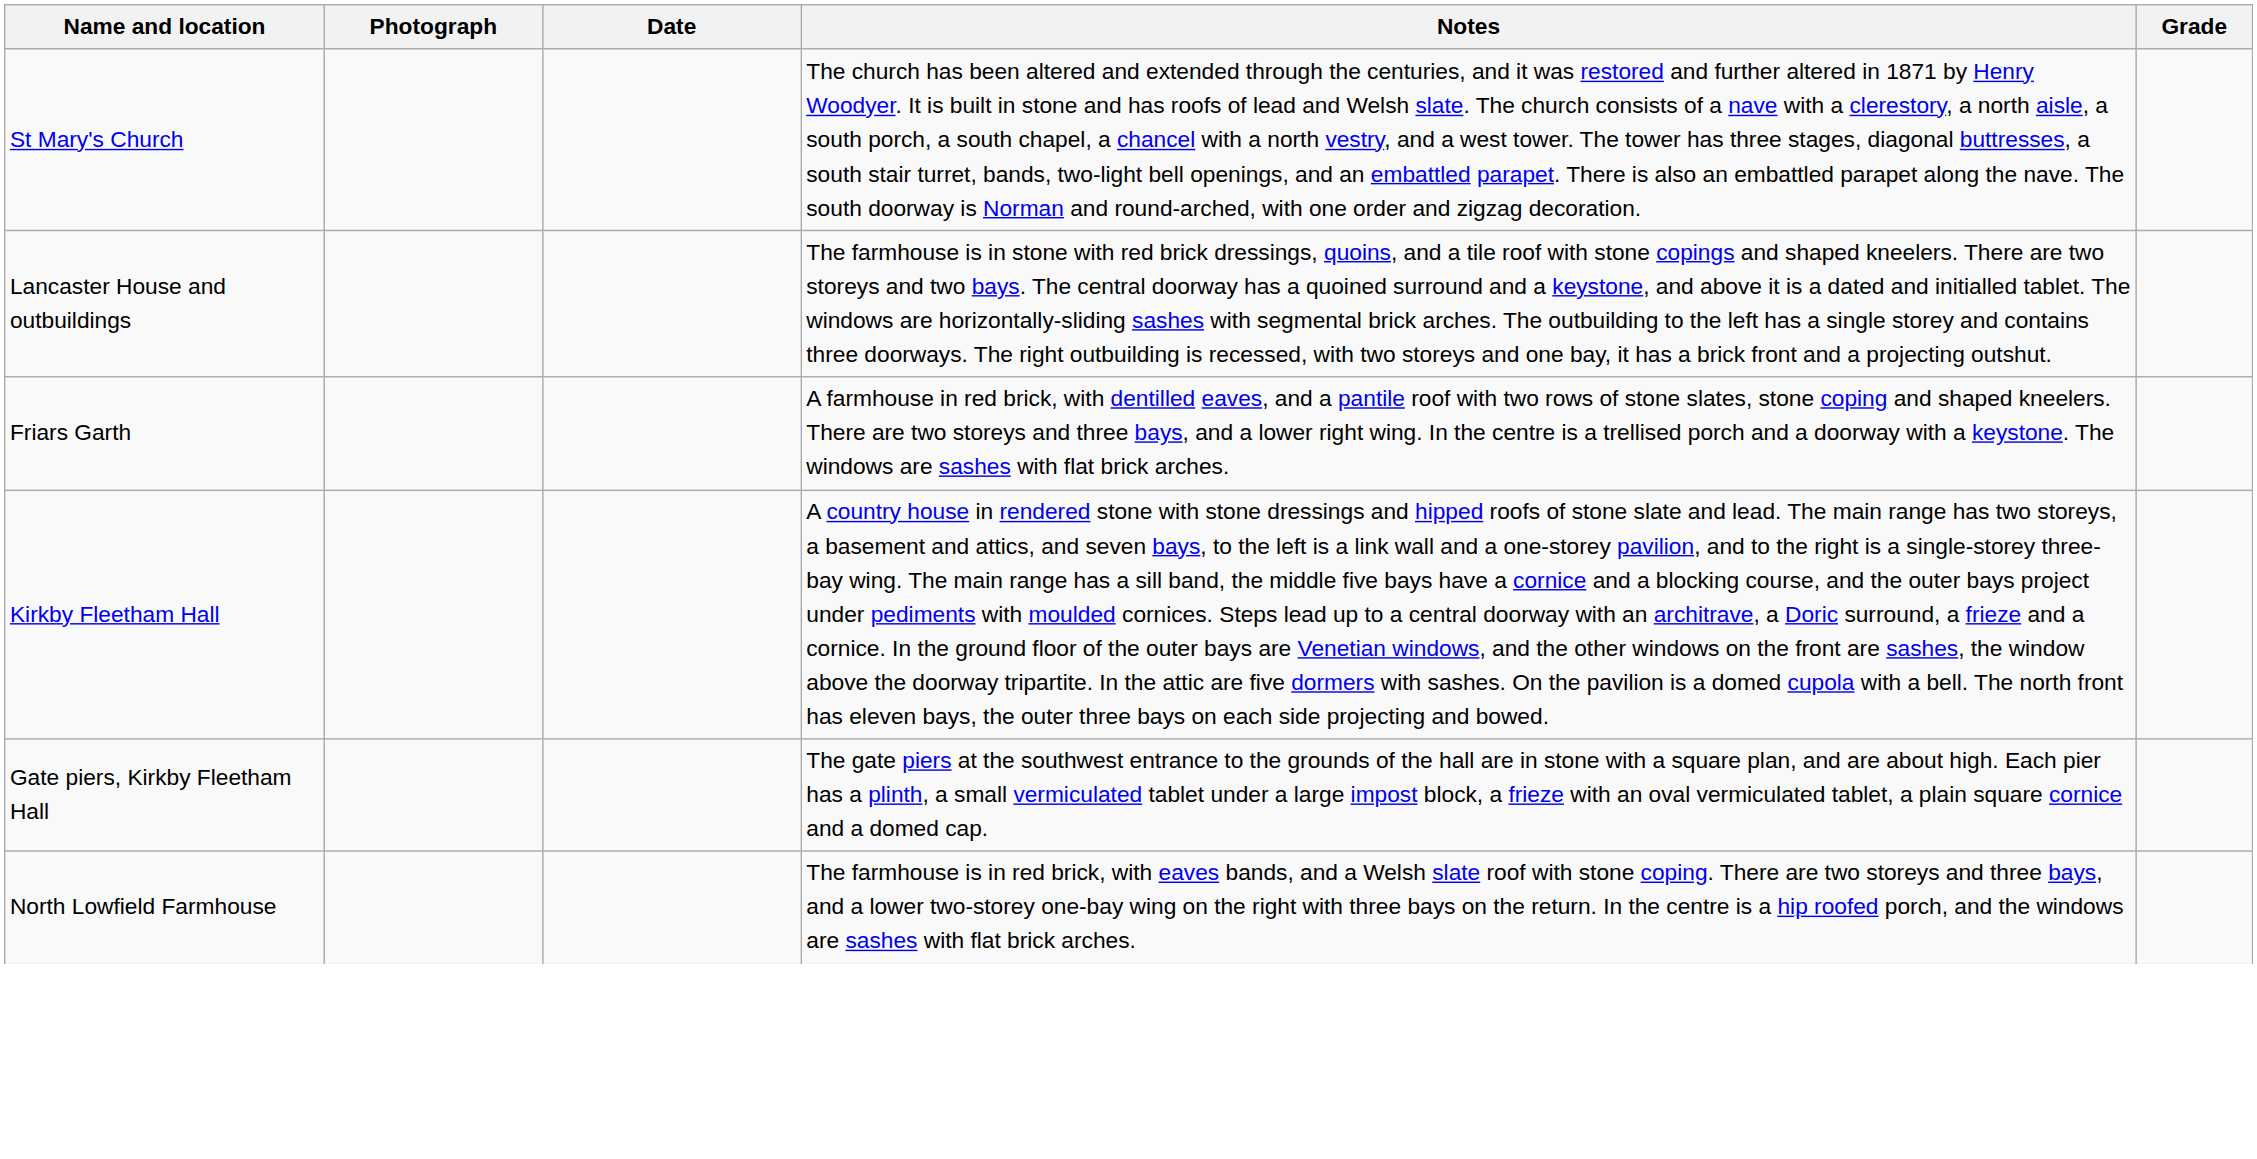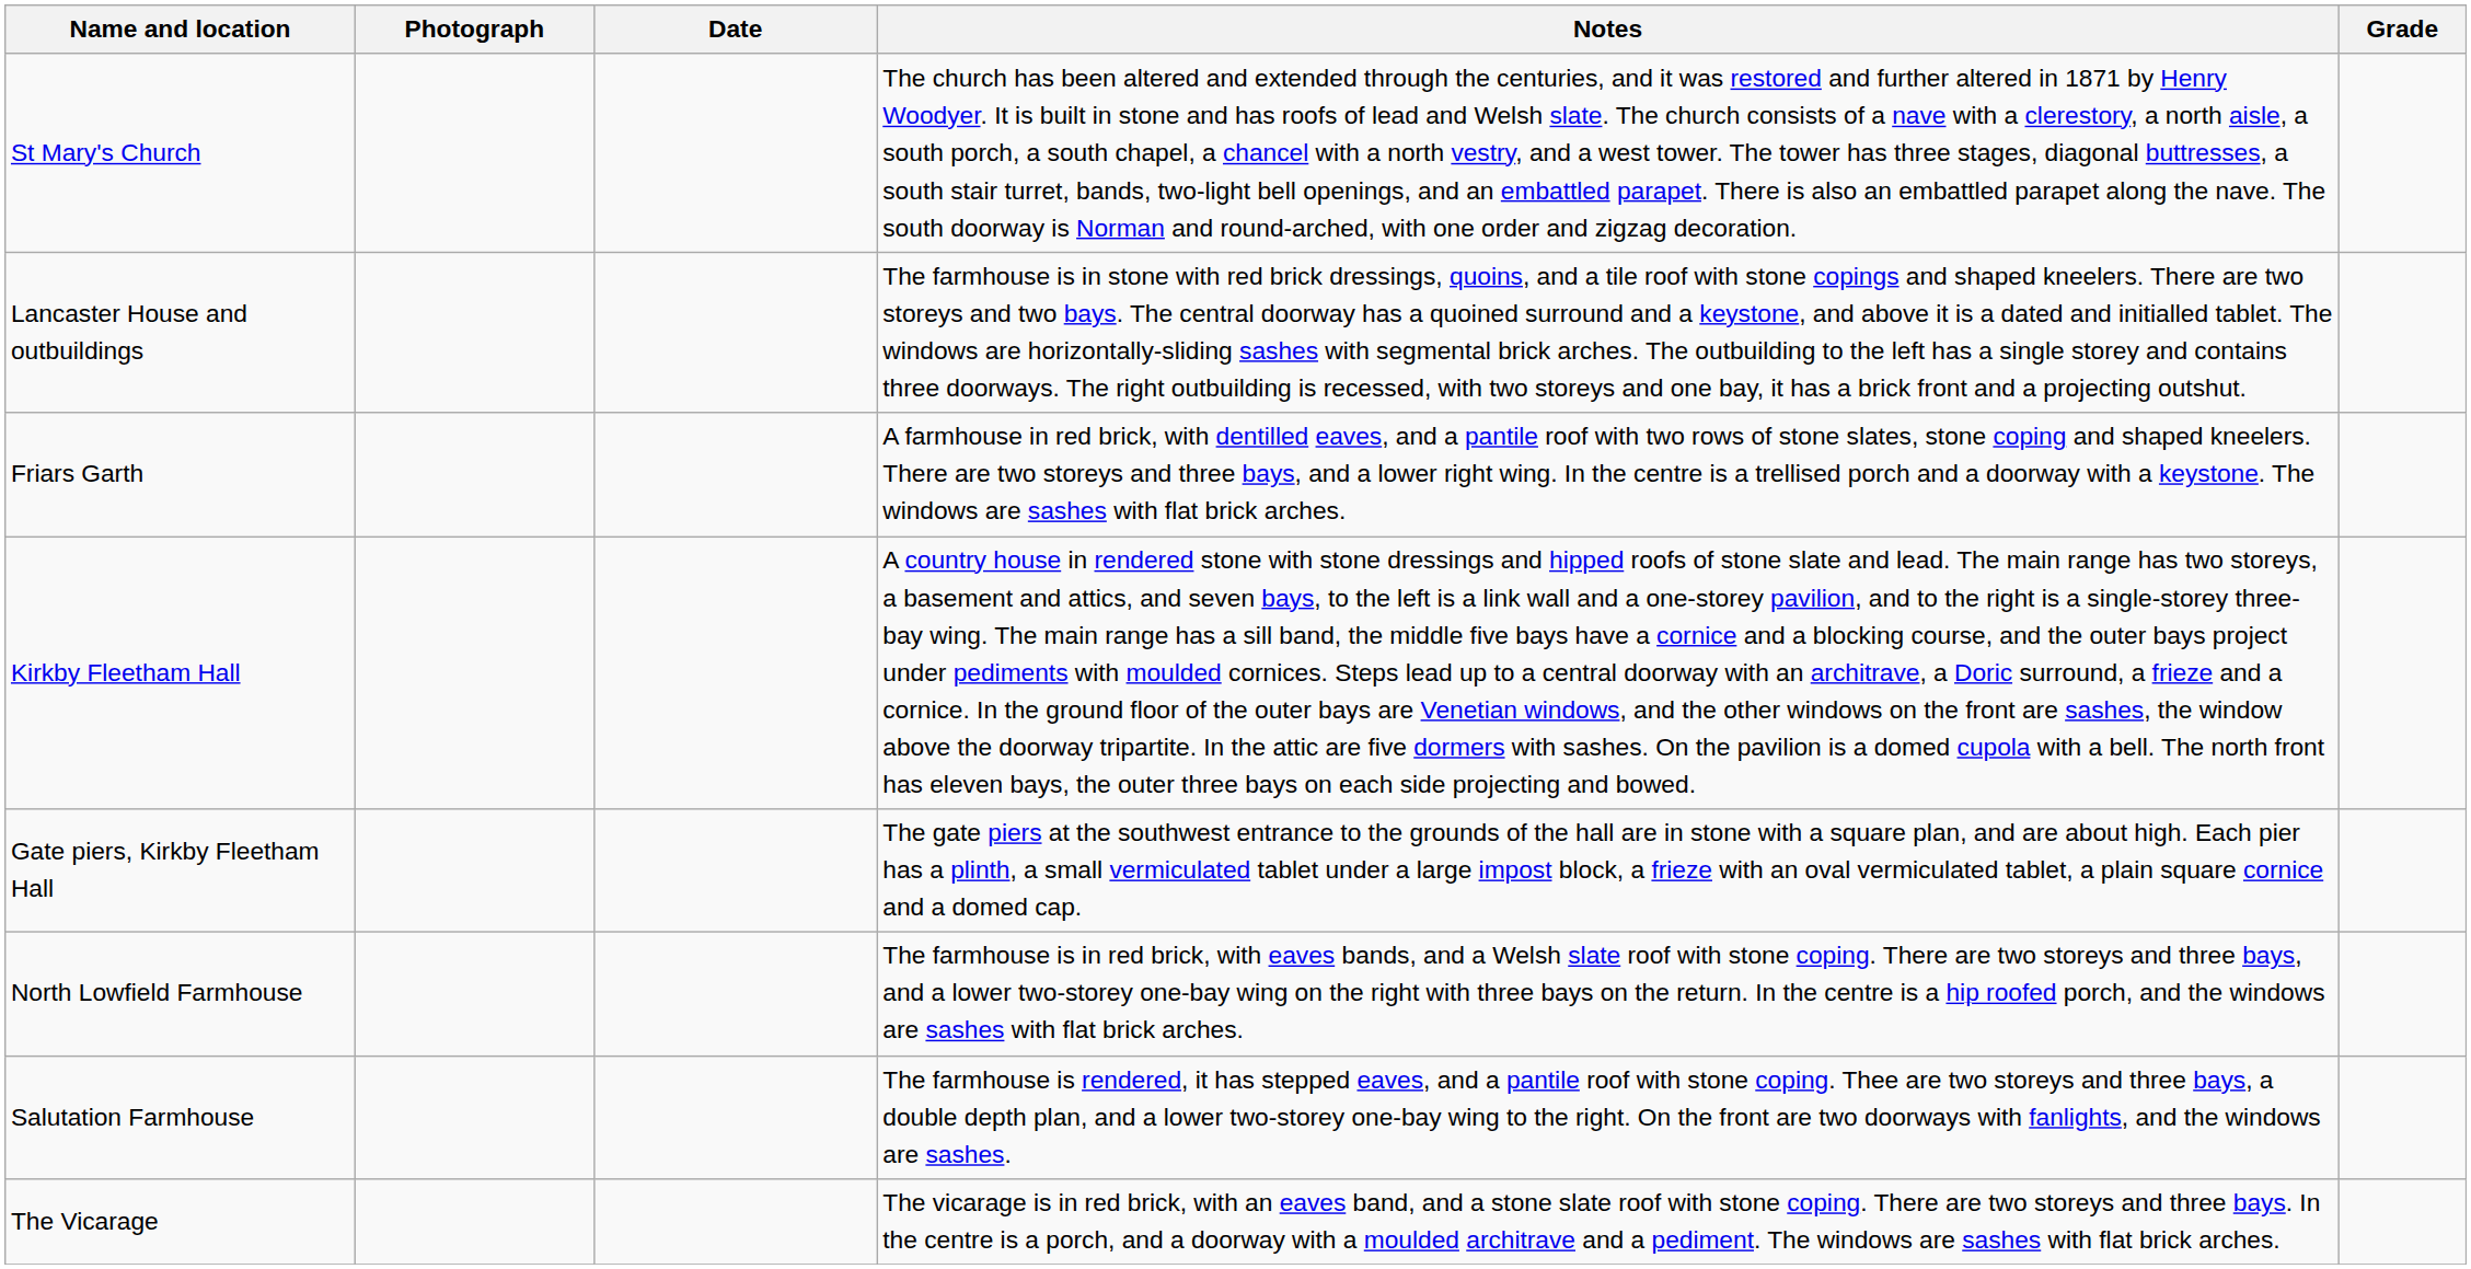+ row: Salutation Farmhouse | The farmhouse is rendered, it has stepped eaves, and a pantile roof with stone coping. Thee are two storeys and three bays, a double depth plan, and a lower two-storey one-bay wing to the right. On the front are two doorways with fanlights, and the windows are sashes.
+ row: The Vicarage | The vicarage is in red brick, with an eaves band, and a stone slate roof with stone coping. There are two storeys and three bays. In the centre is a porch, and a doorway with a moulded architrave and a pediment. The windows are sashes with flat brick arches.
